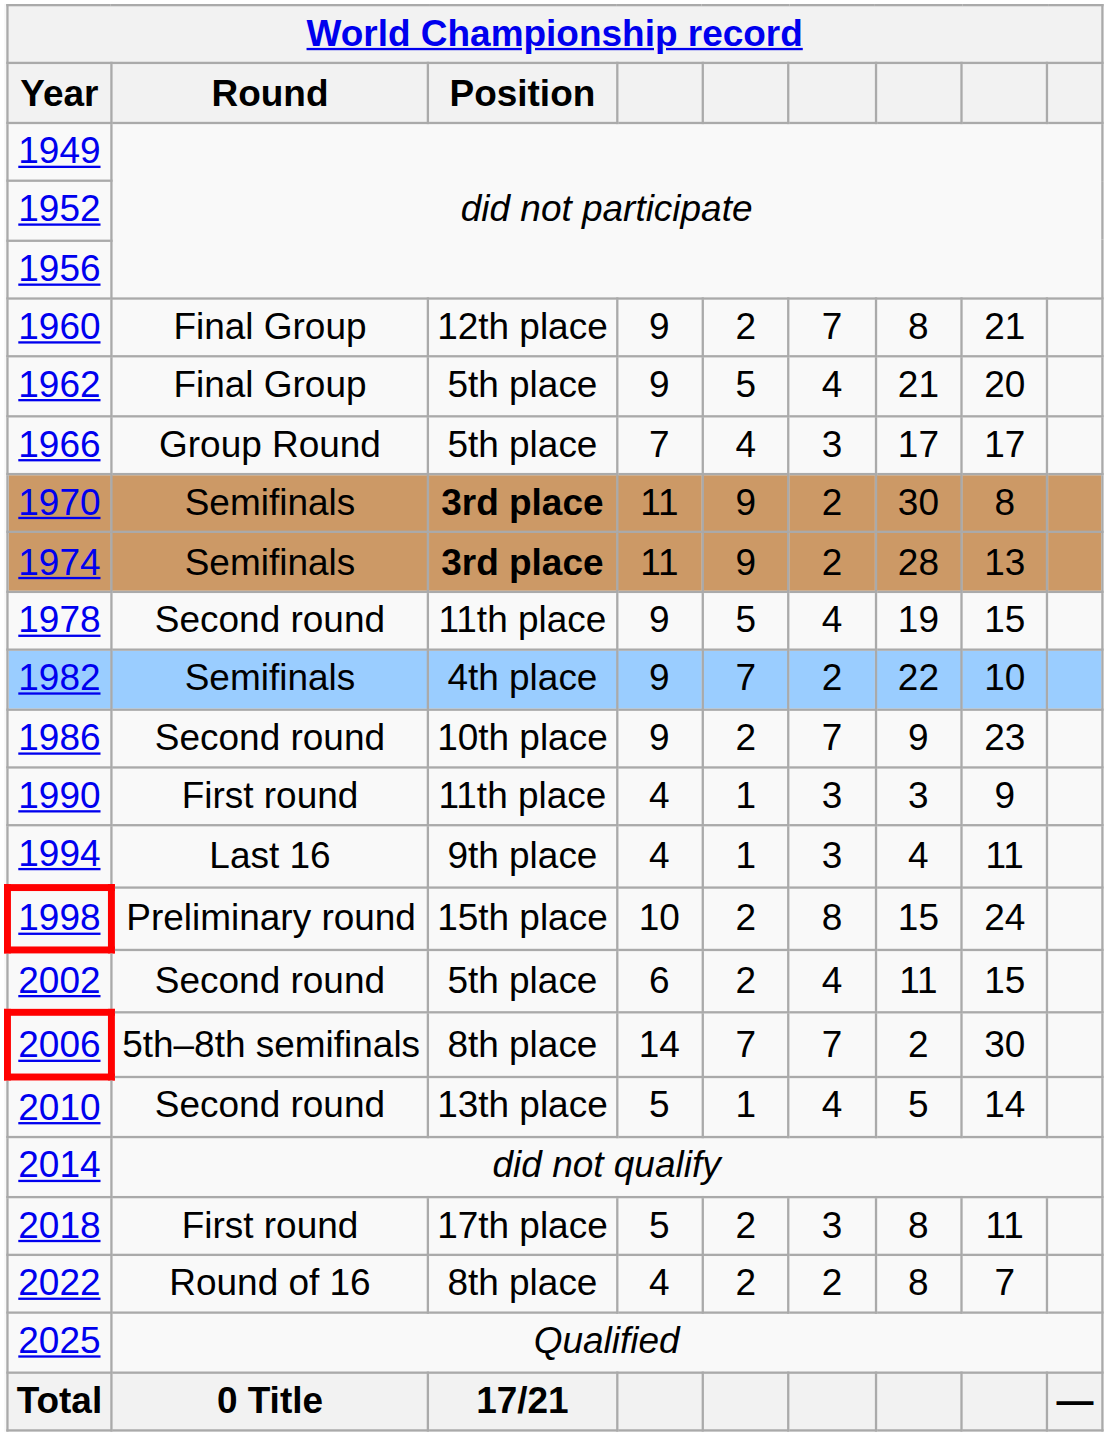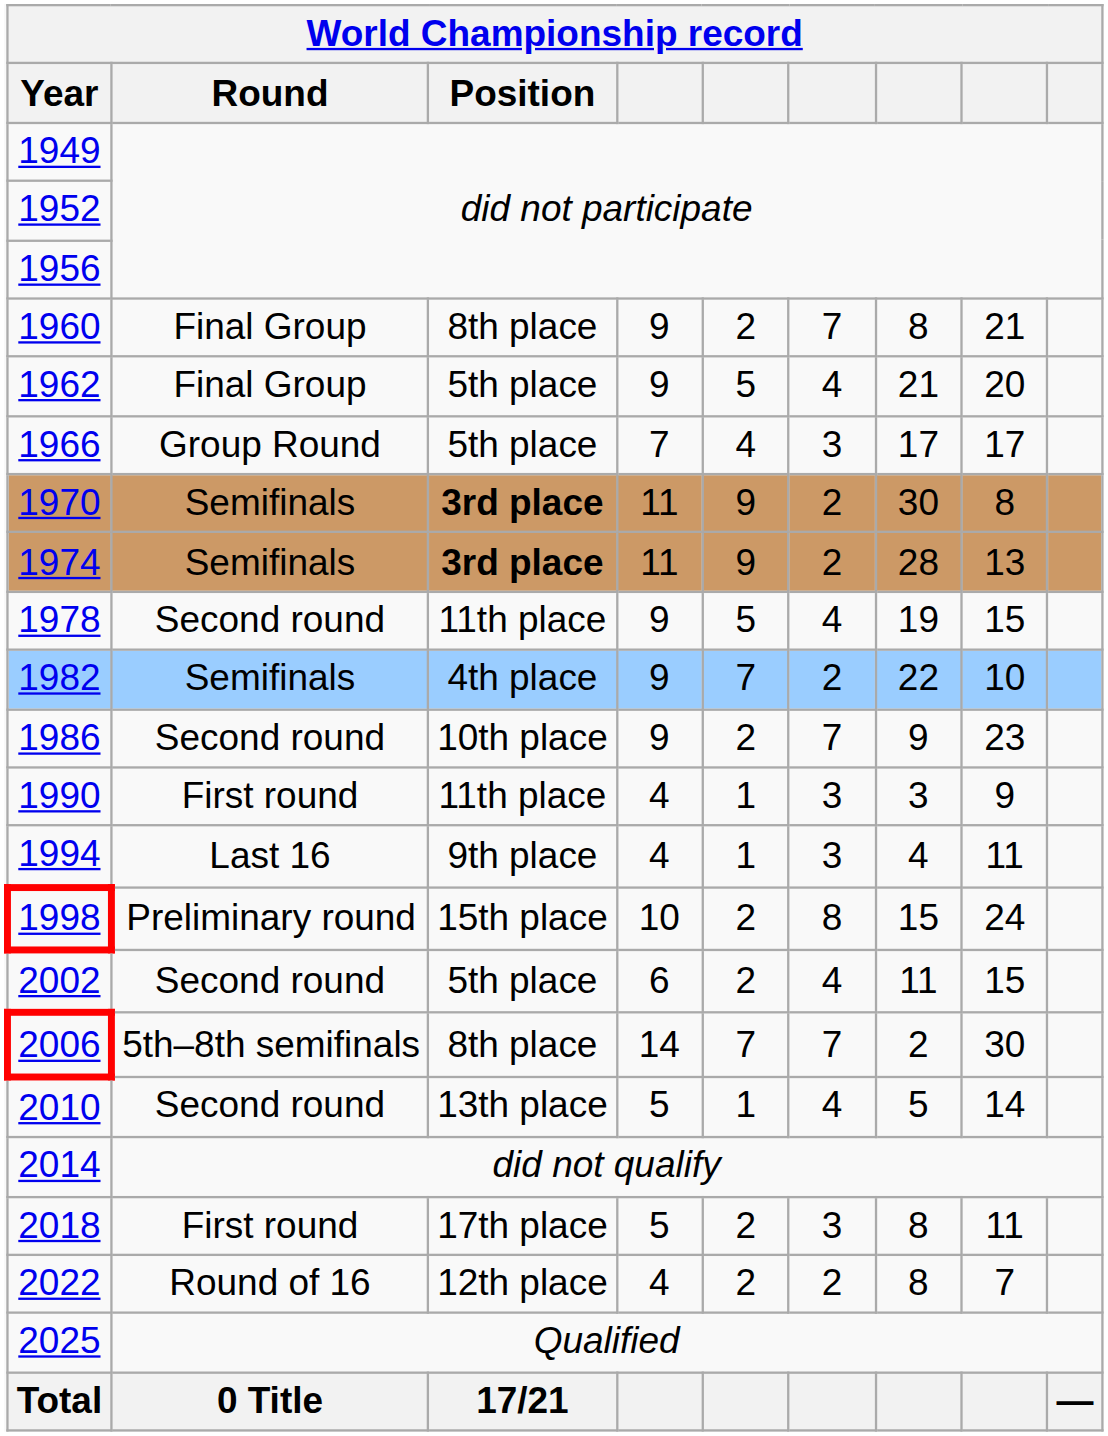1960 | Position: 12th place -> 8th place
2022 | Position: 8th place -> 12th place
